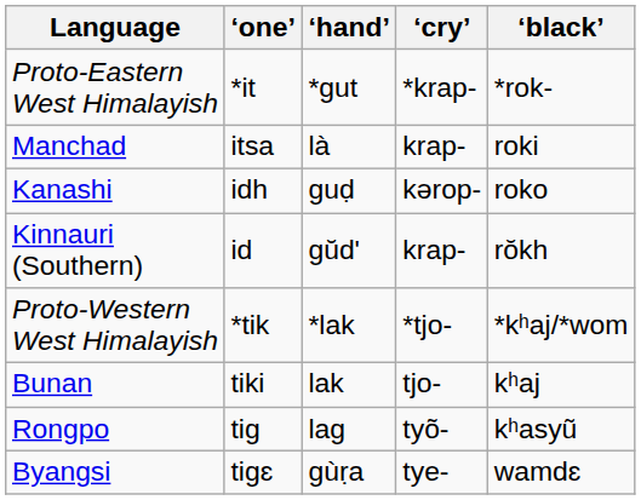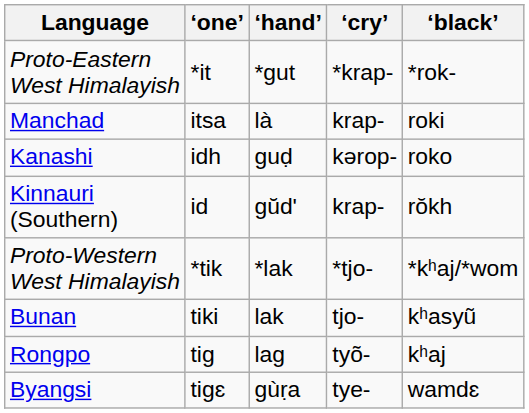Bunan | ‘black’: kʰaj -> kʰasyũ
Rongpo | ‘black’: kʰasyũ -> kʰaj
